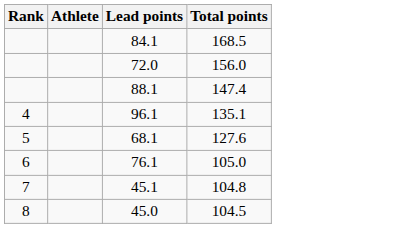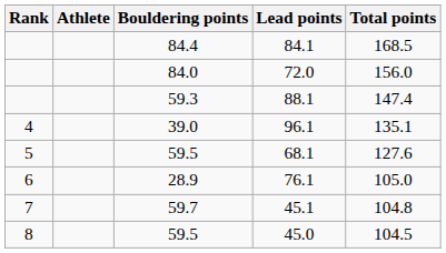+ column: Bouldering points | 84.4 | 84.0 | 59.3 | 39.0 | 59.5 | 28.9 | 59.7 | 59.5
